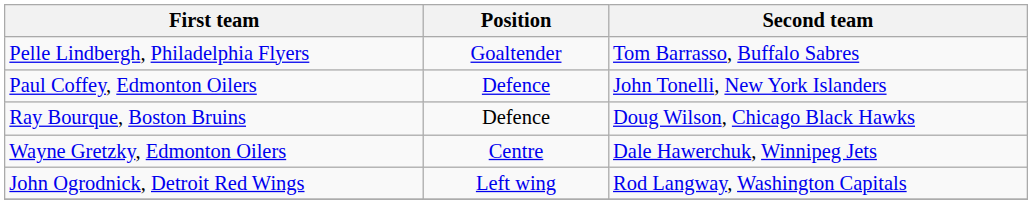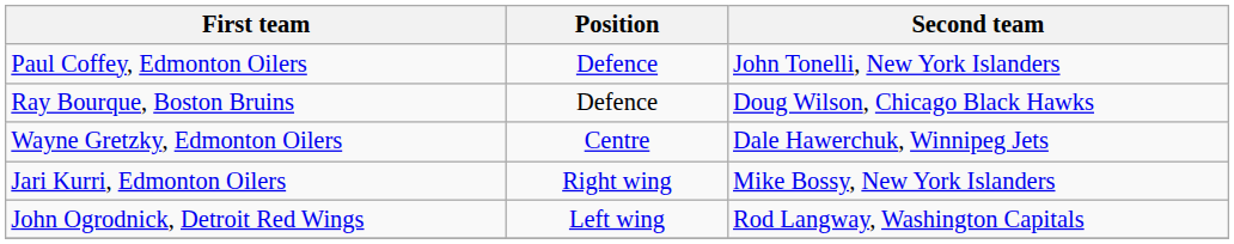- row: Pelle Lindbergh, Philadelphia Flyers | Goaltender | Tom Barrasso, Buffalo Sabres
+ row: Jari Kurri, Edmonton Oilers | Right wing | Mike Bossy, New York Islanders
